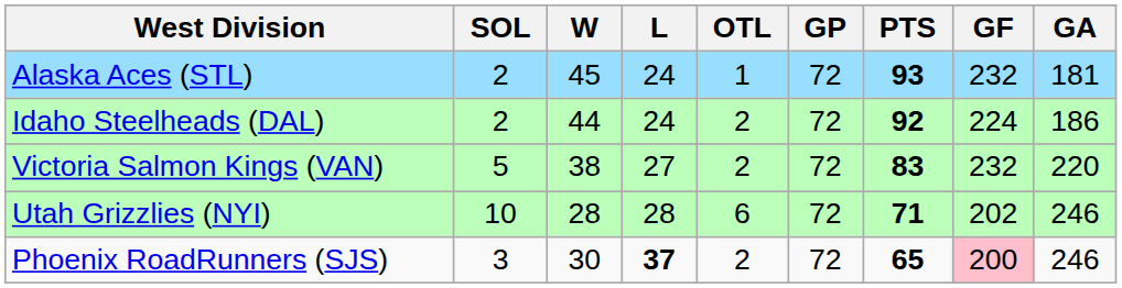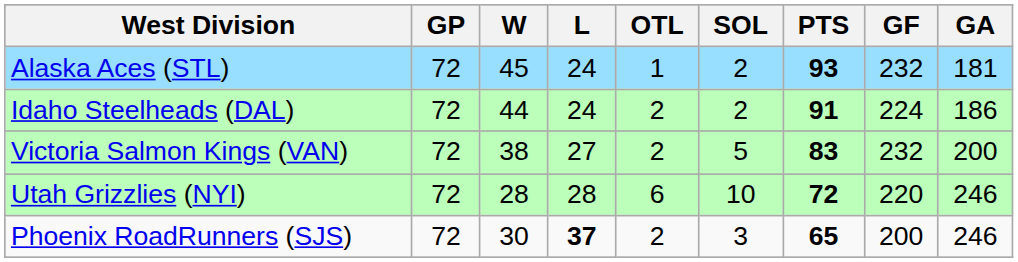columns swapped: GP <-> SOL
Idaho Steelheads (DAL) | PTS: 92 -> 91
Victoria Salmon Kings (VAN) | GA: 220 -> 200
Utah Grizzlies (NYI) | PTS: 71 -> 72
Utah Grizzlies (NYI) | GF: 202 -> 220
Phoenix RoadRunners (SJS) | GF: pink background -> no background
